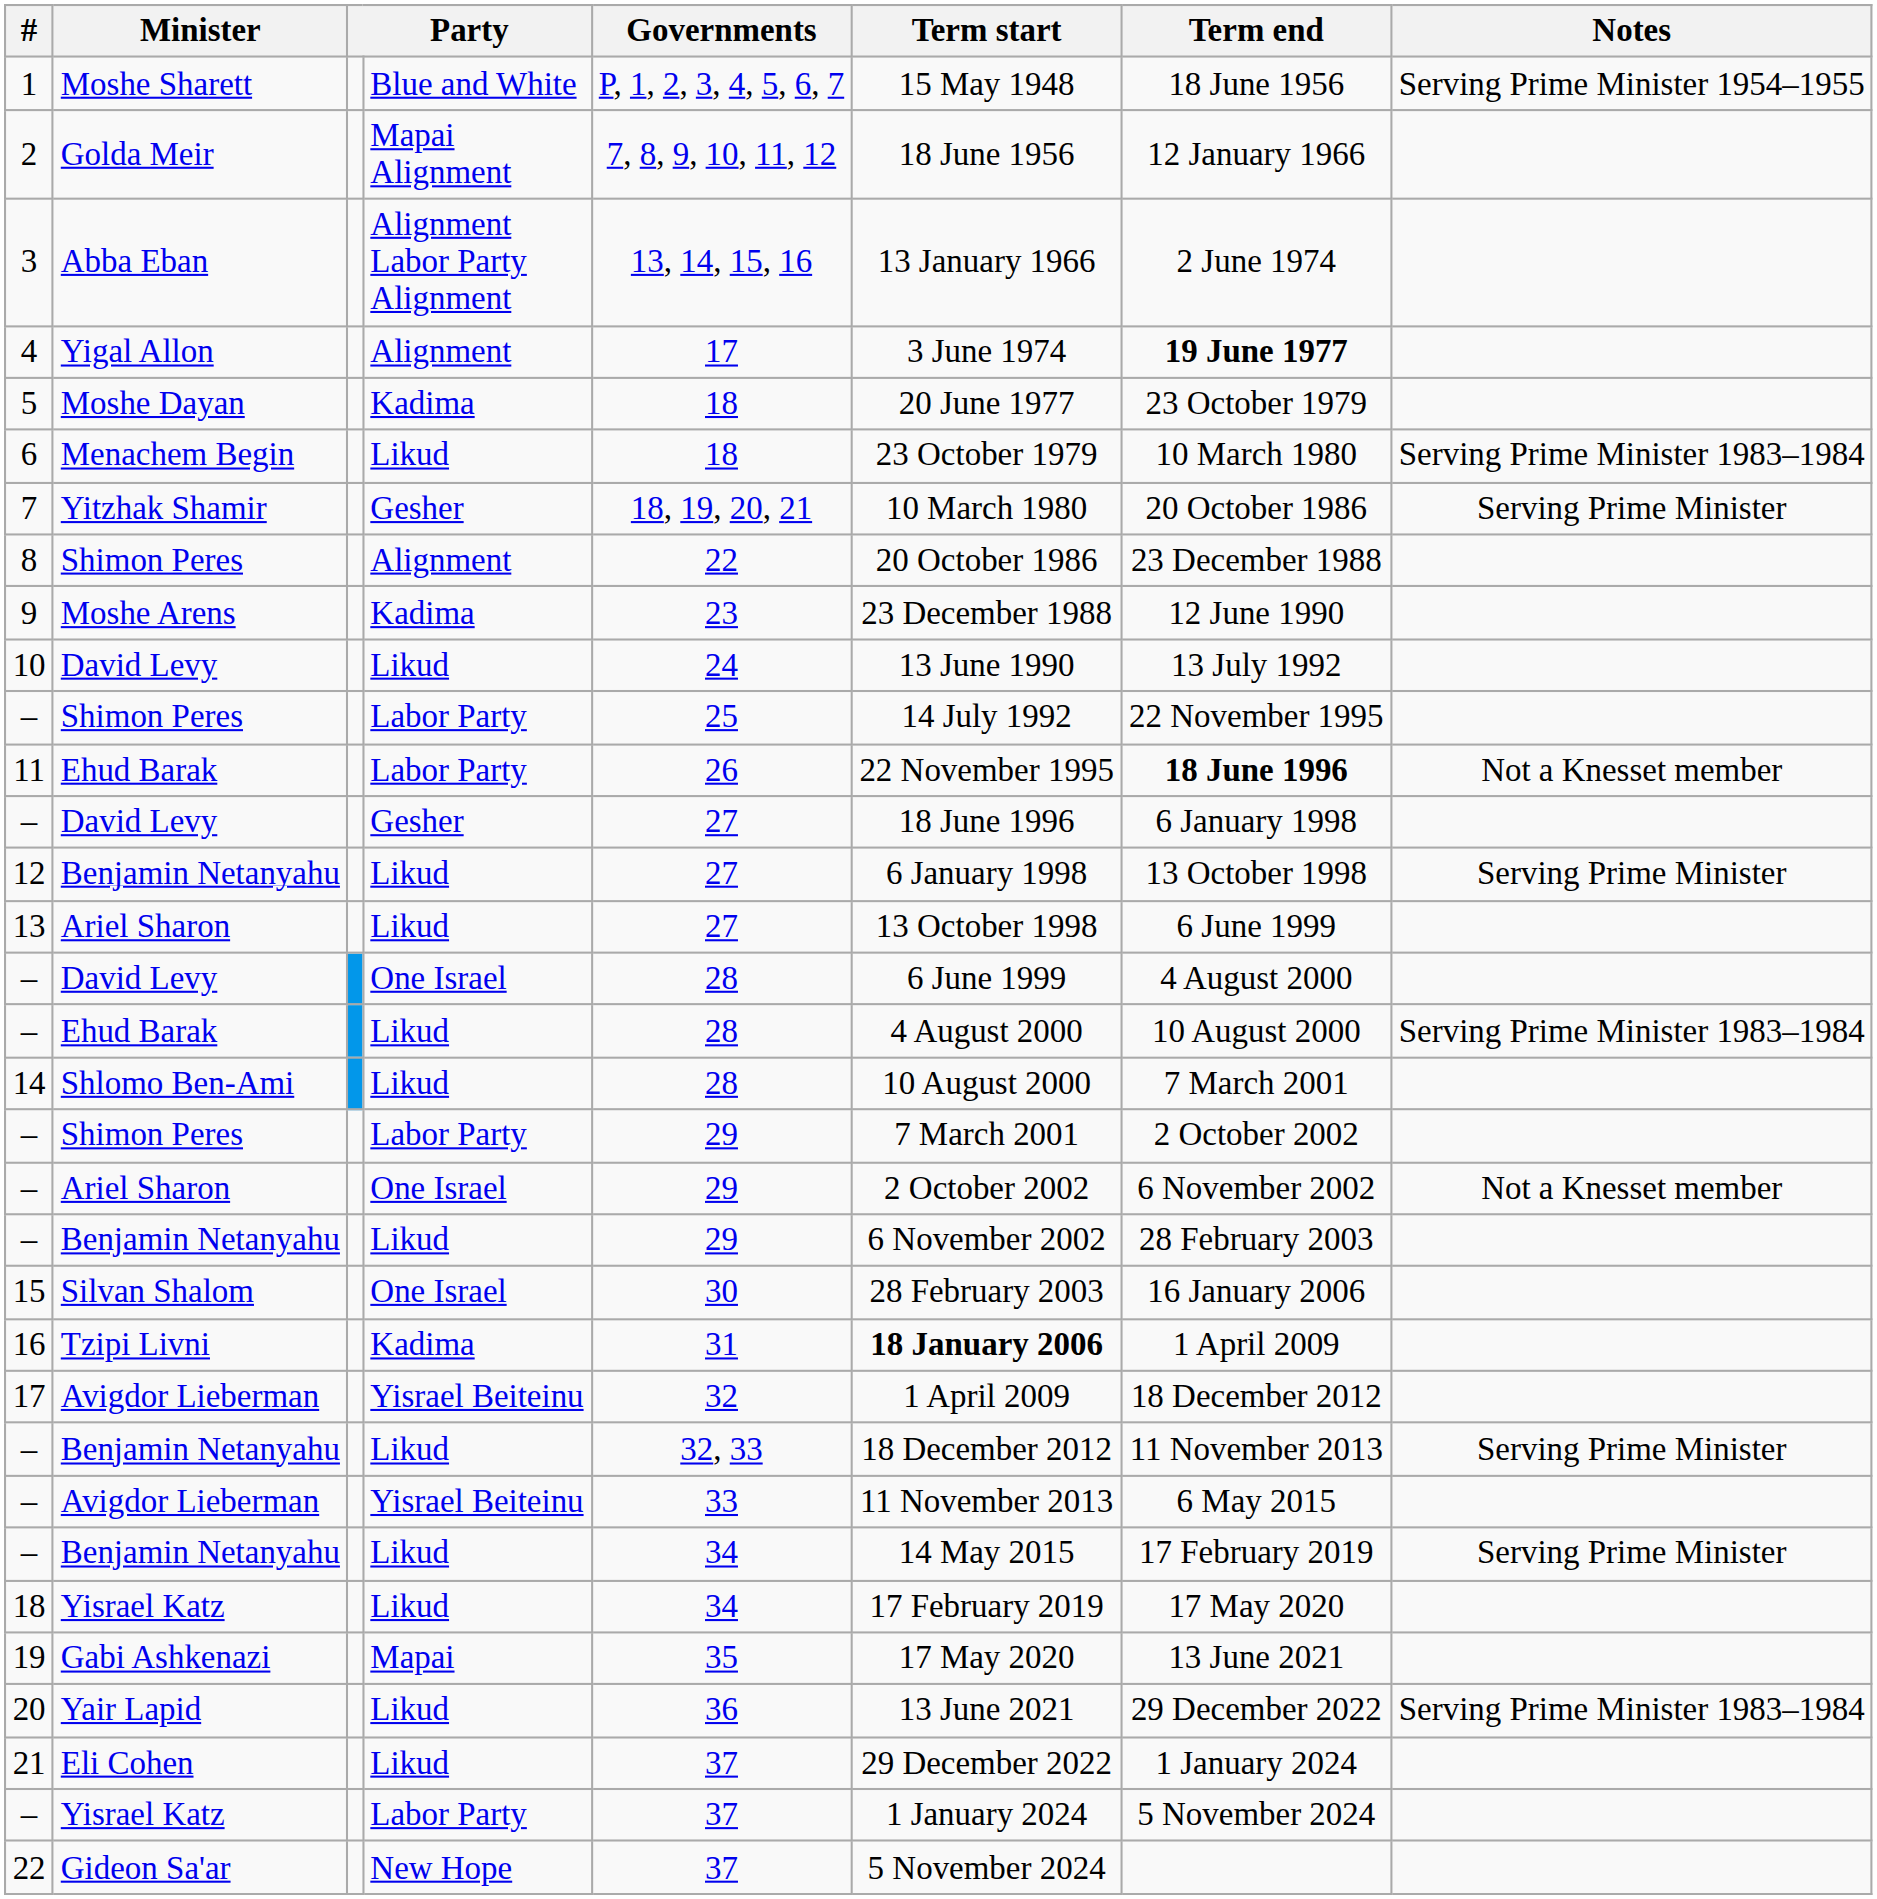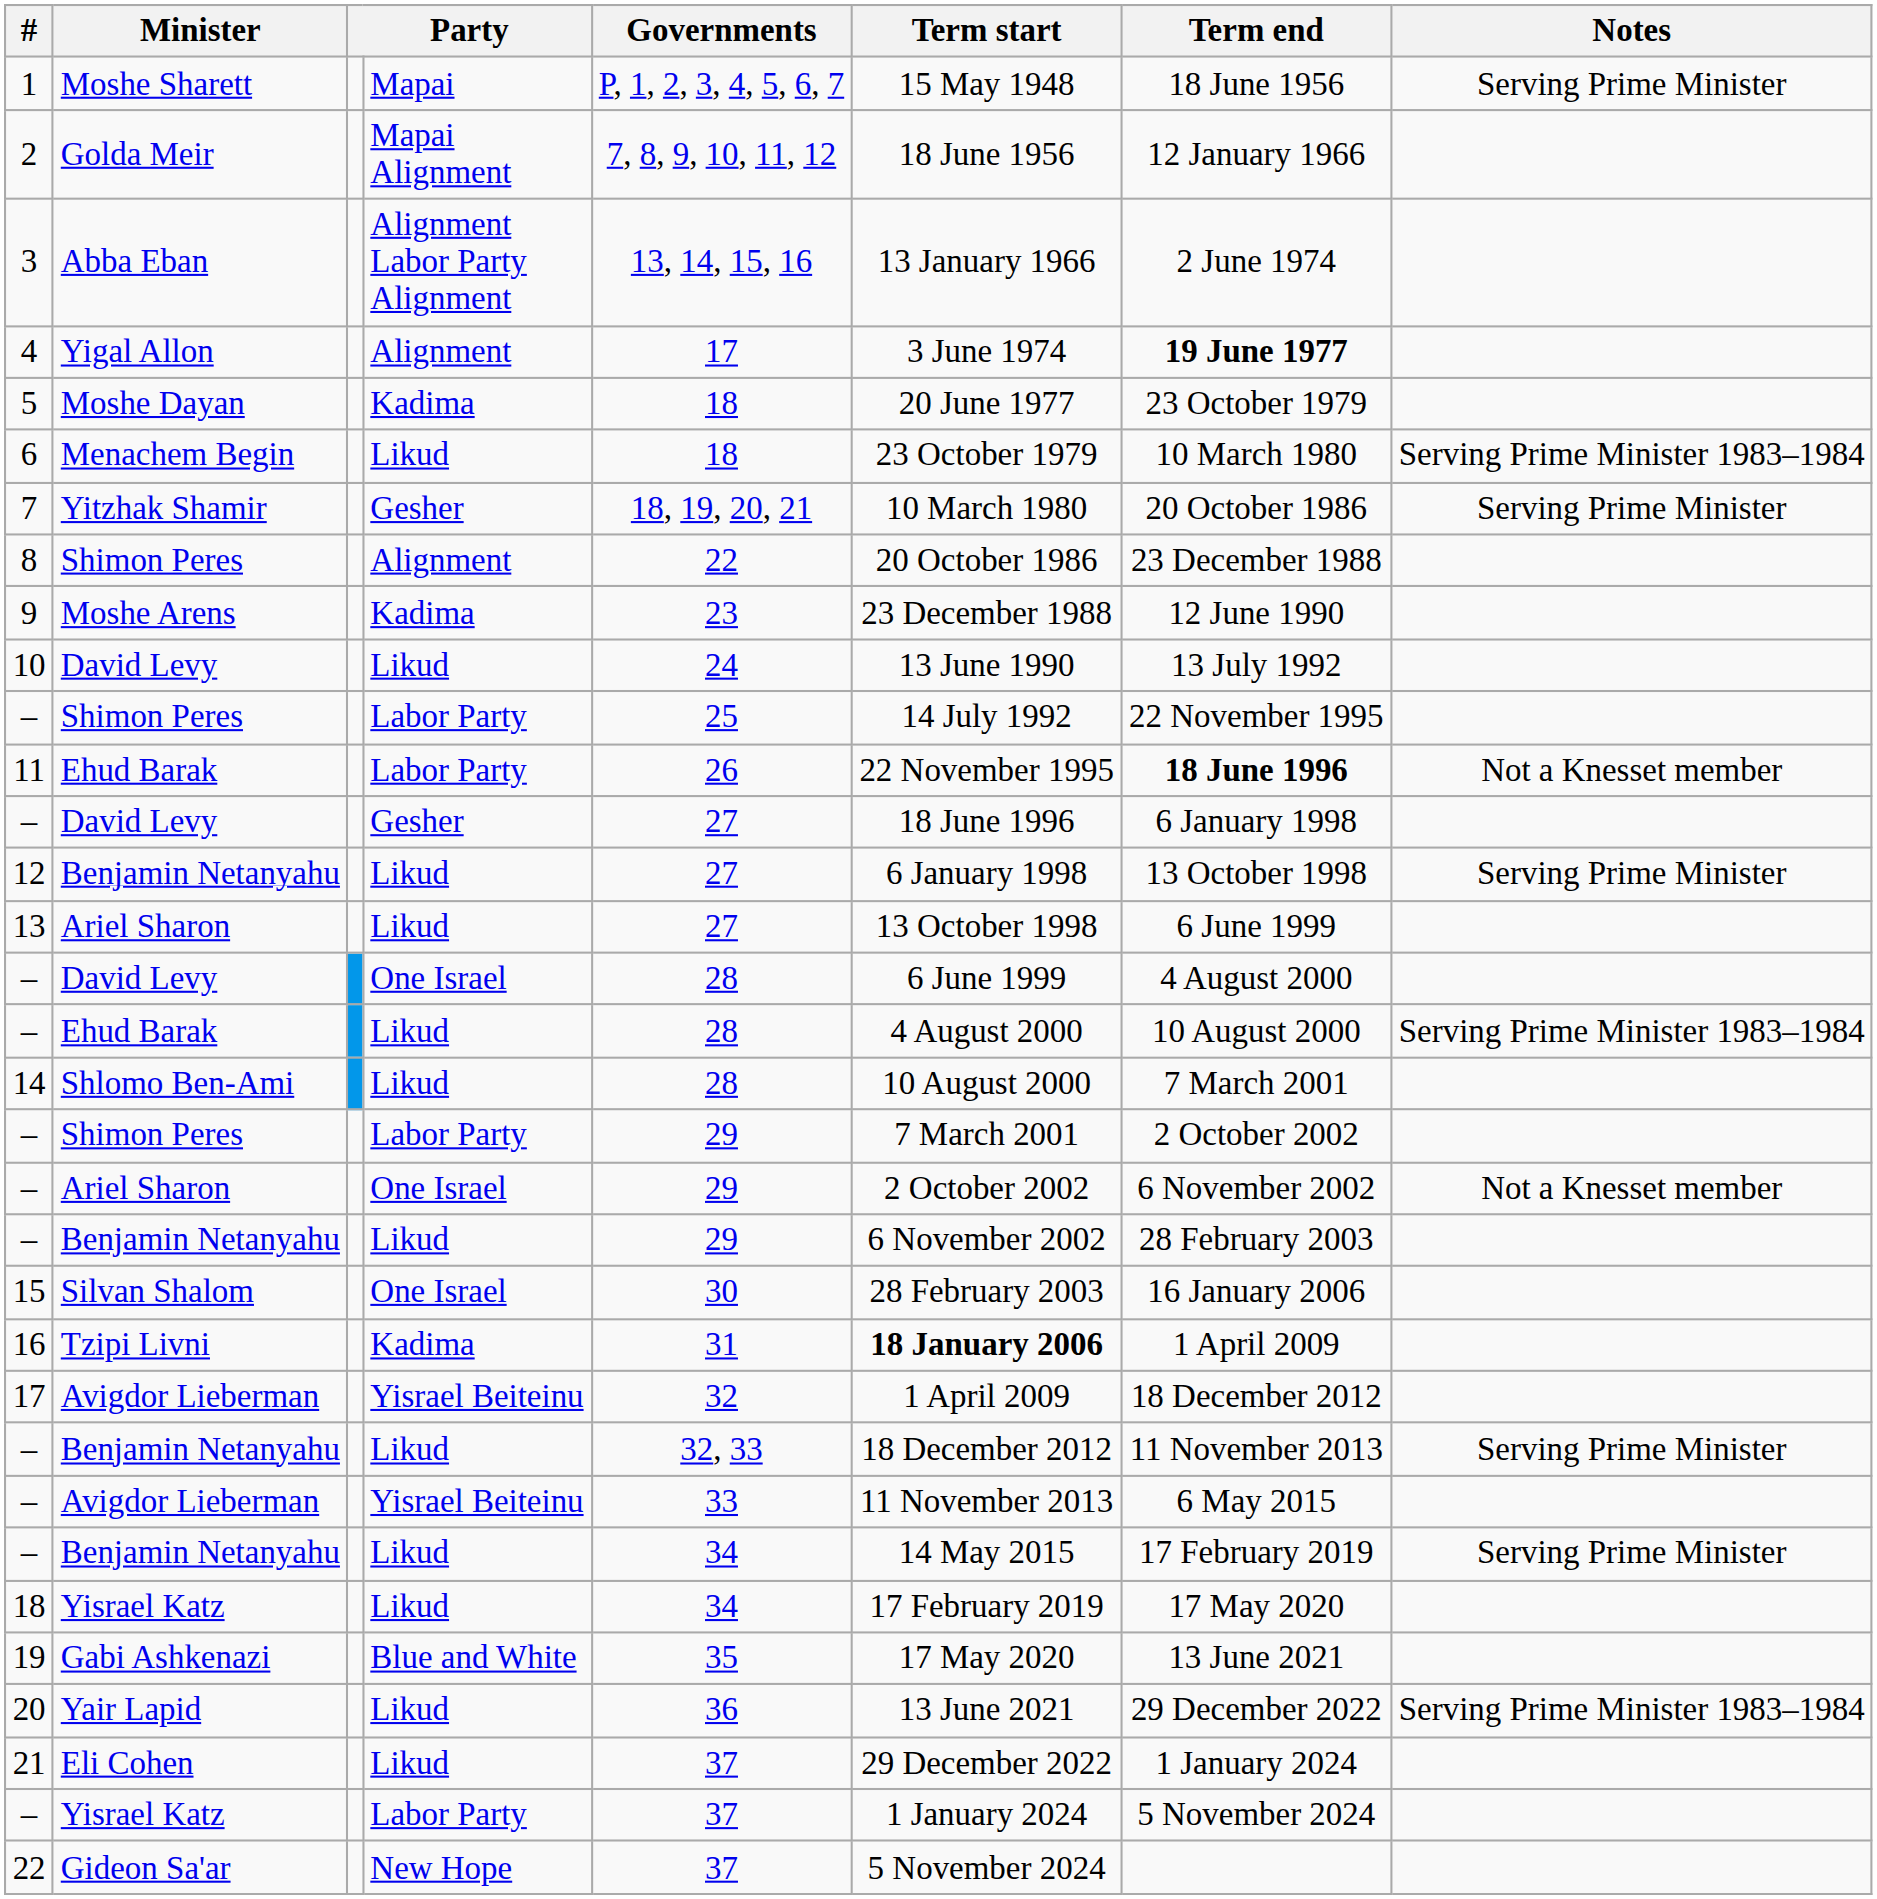1 | column 4: Blue and White -> Mapai
1 | Notes: Serving Prime Minister 1954–1955 -> Serving Prime Minister
19 | column 4: Mapai -> Blue and White
